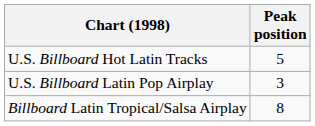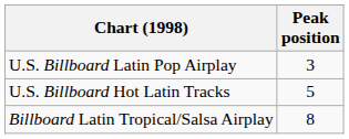rows swapped: U.S. Billboard Hot Latin Tracks <-> U.S. Billboard Latin Pop Airplay
